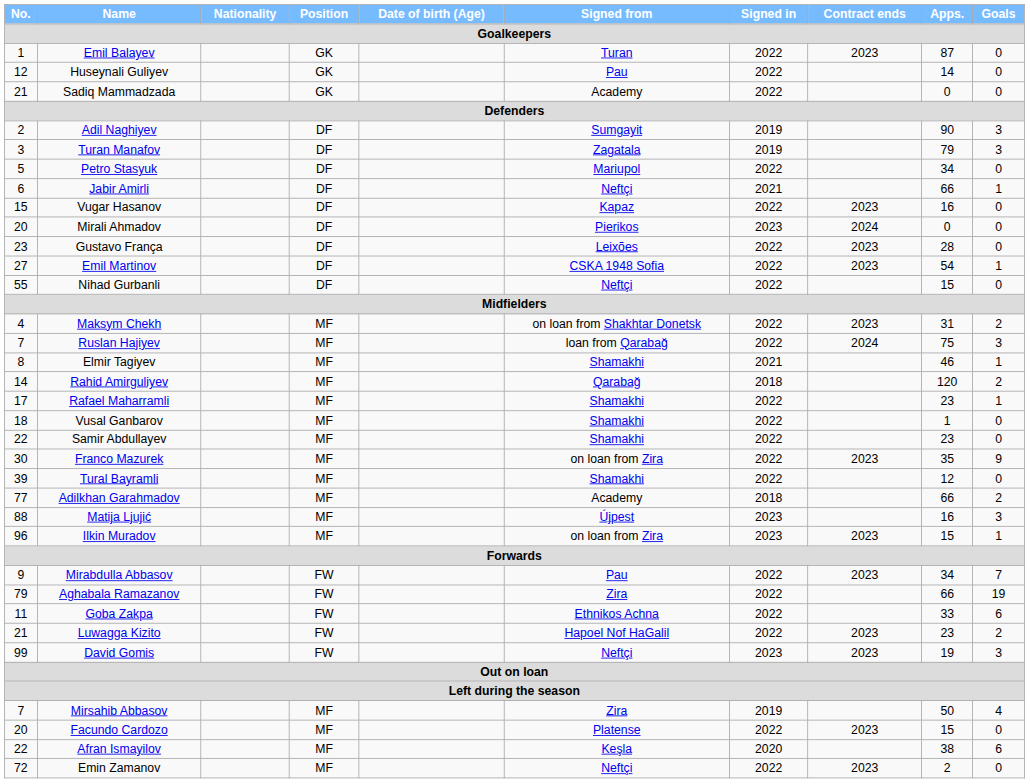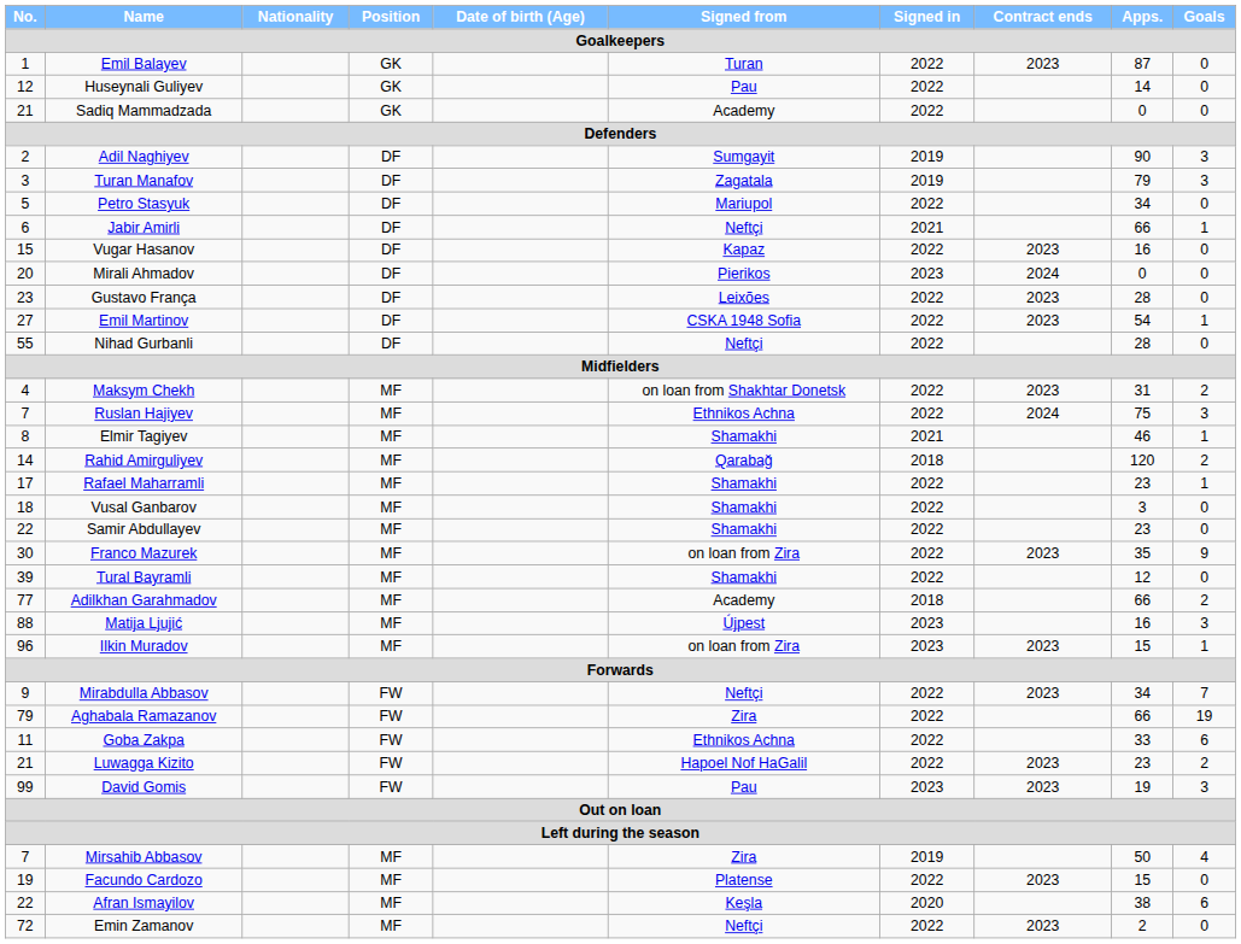Nihad Gurbanli | Apps.: 15 -> 28
Ruslan Hajiyev | Signed from: loan from Qarabağ -> Ethnikos Achna
Vusal Ganbarov | Apps.: 1 -> 3
Mirabdulla Abbasov | Signed from: Pau -> Neftçi
David Gomis | Signed from: Neftçi -> Pau
Facundo Cardozo | No.: 20 -> 19
